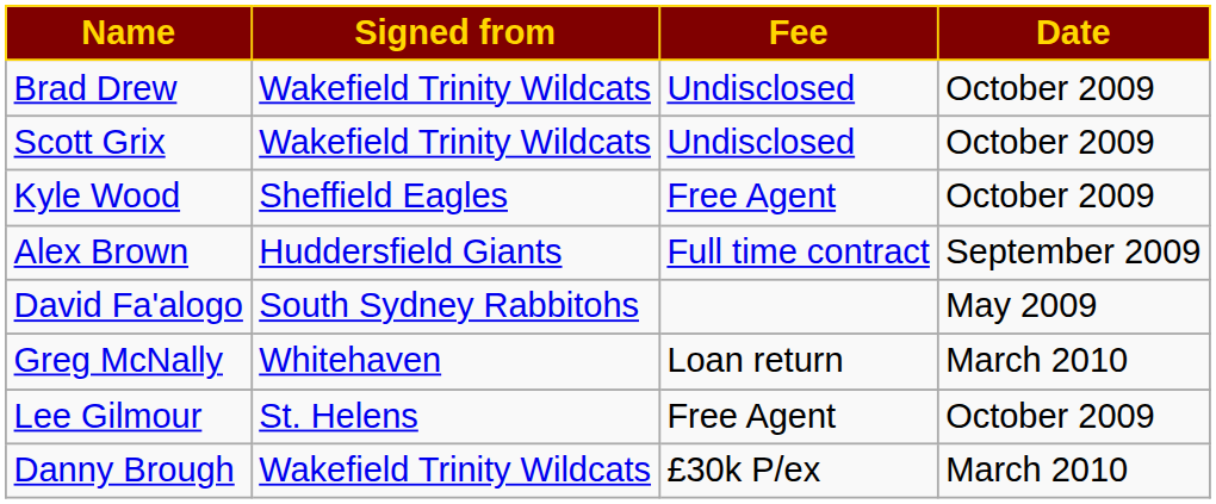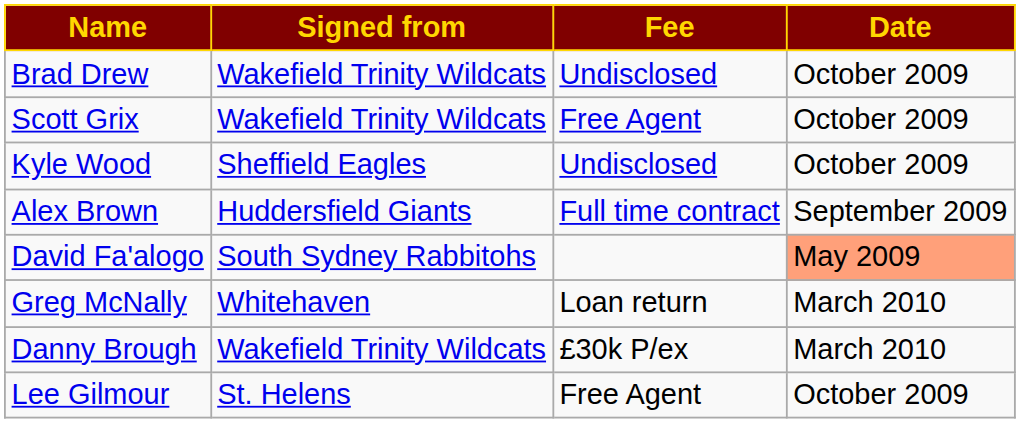Scott Grix | Fee: Undisclosed -> Free Agent
Kyle Wood | Fee: Free Agent -> Undisclosed
David Fa'alogo | Date: no background -> lightsalmon background
rows swapped: Lee Gilmour <-> Danny Brough
